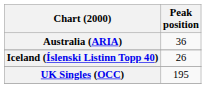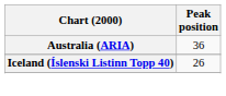- row: UK Singles (OCC) | 195
